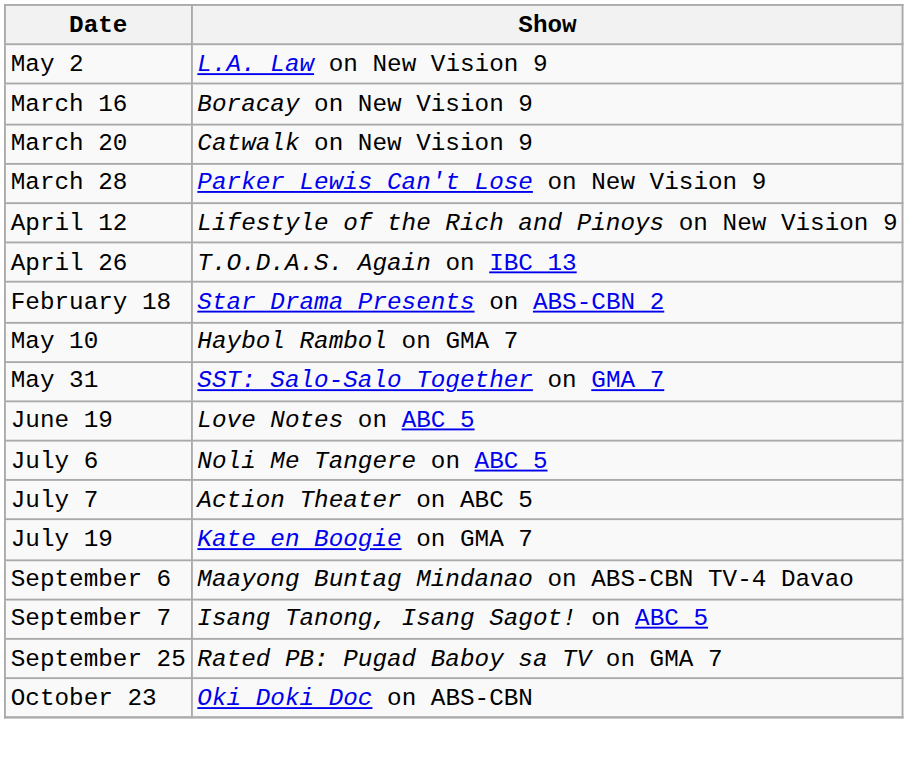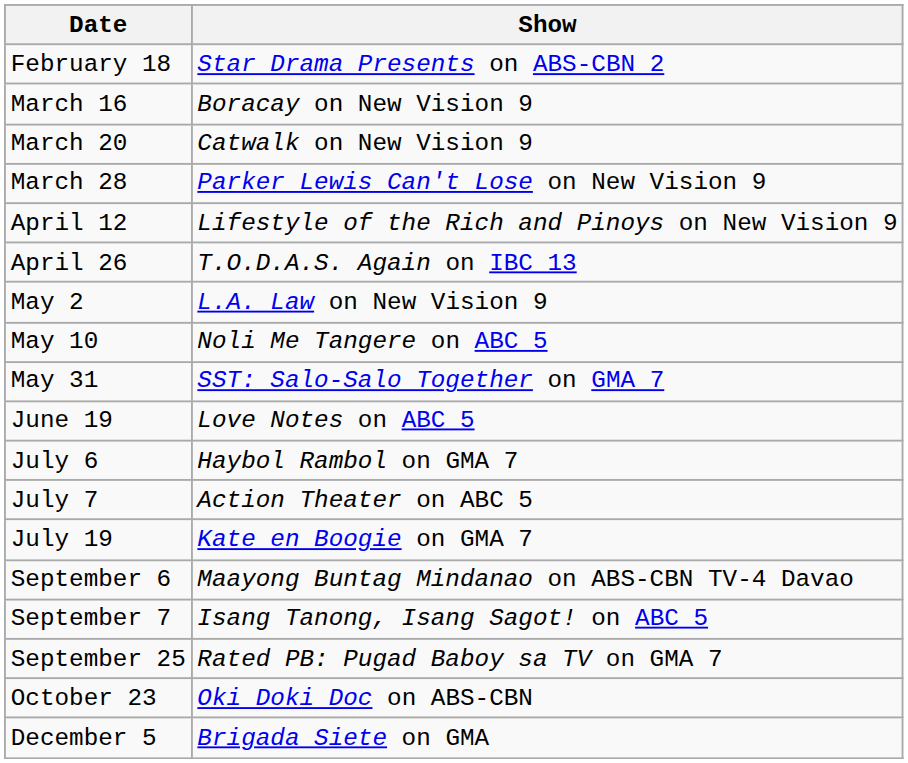rows swapped: February 18 <-> May 2
May 10 | Show: Haybol Rambol on GMA 7 -> Noli Me Tangere on ABC 5
July 6 | Show: Noli Me Tangere on ABC 5 -> Haybol Rambol on GMA 7
+ row: December 5 | Brigada Siete on GMA
